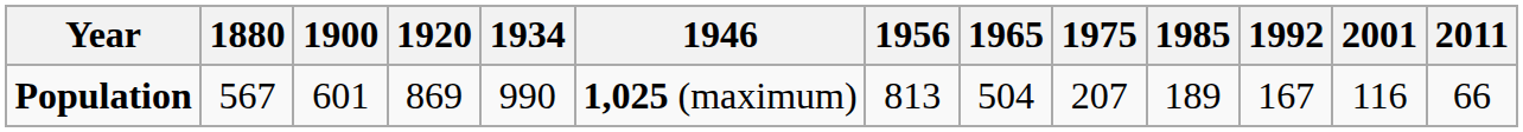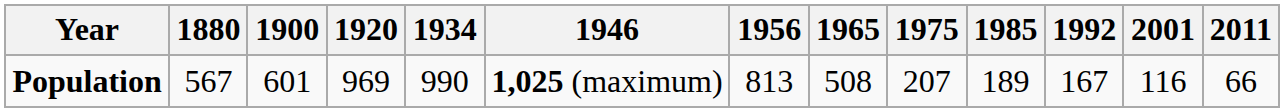Population | 1920: 869 -> 969
Population | 1965: 504 -> 508
